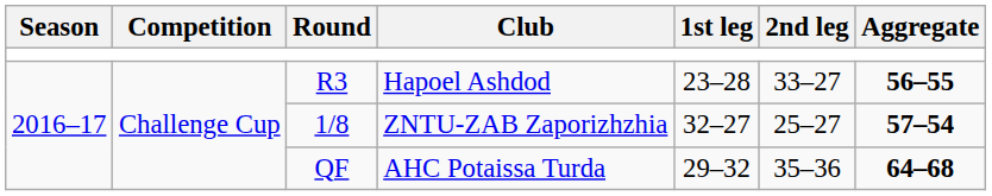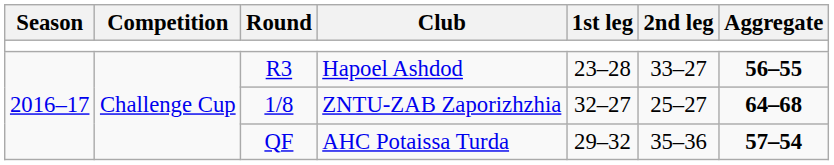ZNTU-ZAB Zaporizhzhia | Aggregate: 57–54 -> 64–68
AHC Potaissa Turda | Aggregate: 64–68 -> 57–54
